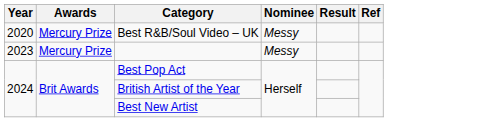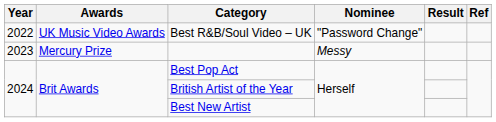Best R&B/Soul Video – UK | Year: 2020 -> 2022
Best R&B/Soul Video – UK | Awards: Mercury Prize -> UK Music Video Awards
Best R&B/Soul Video – UK | Nominee: Messy -> "Password Change"
